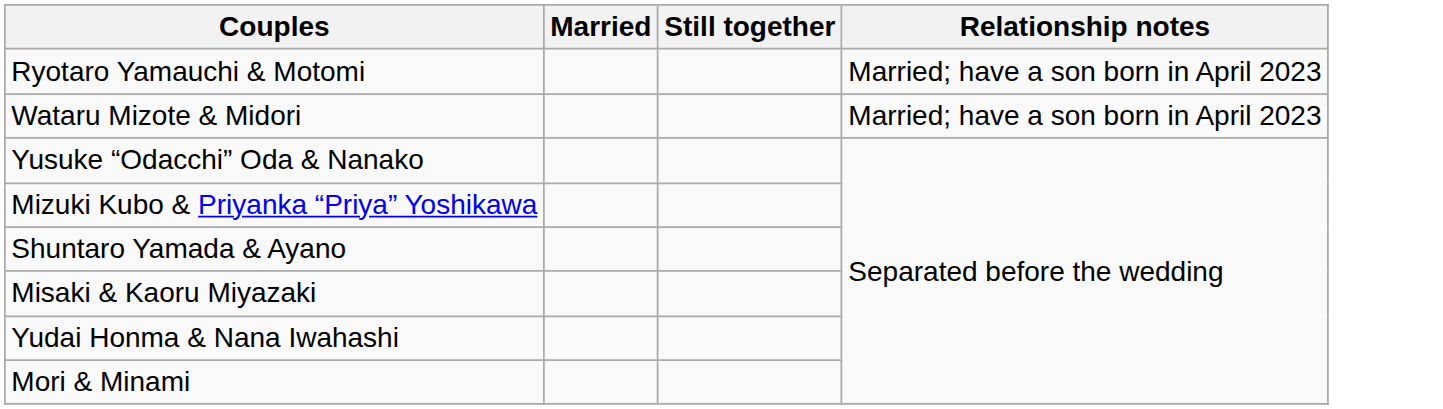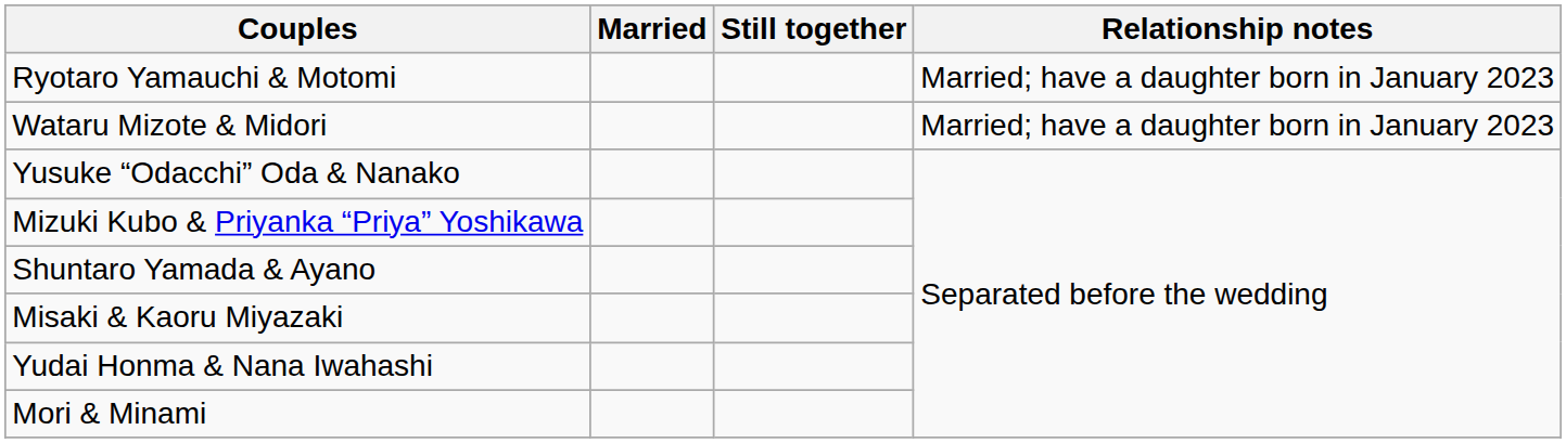Ryotaro Yamauchi & Motomi | Relationship notes: Married; have a son born in April 2023 -> Married; have a daughter born in January 2023
Wataru Mizote & Midori | Relationship notes: Married; have a son born in April 2023 -> Married; have a daughter born in January 2023
